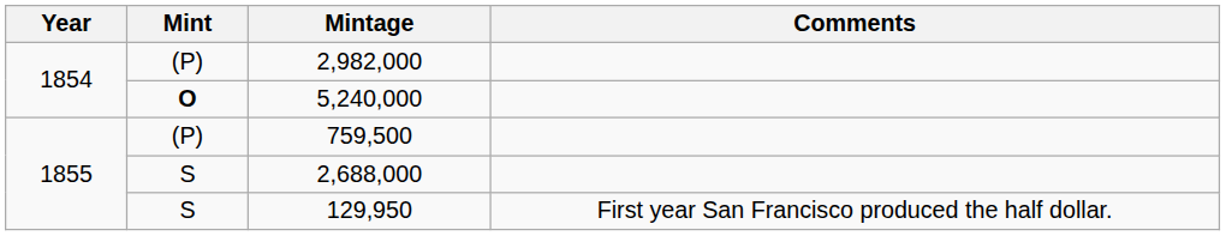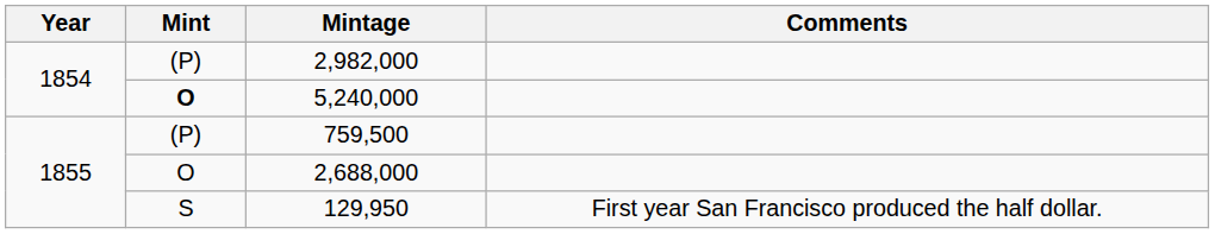2,688,000 | Mint: S -> O
